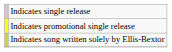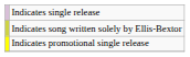rows swapped: Indicates promotional single release <-> Indicates song written solely by Ellis-Bextor
